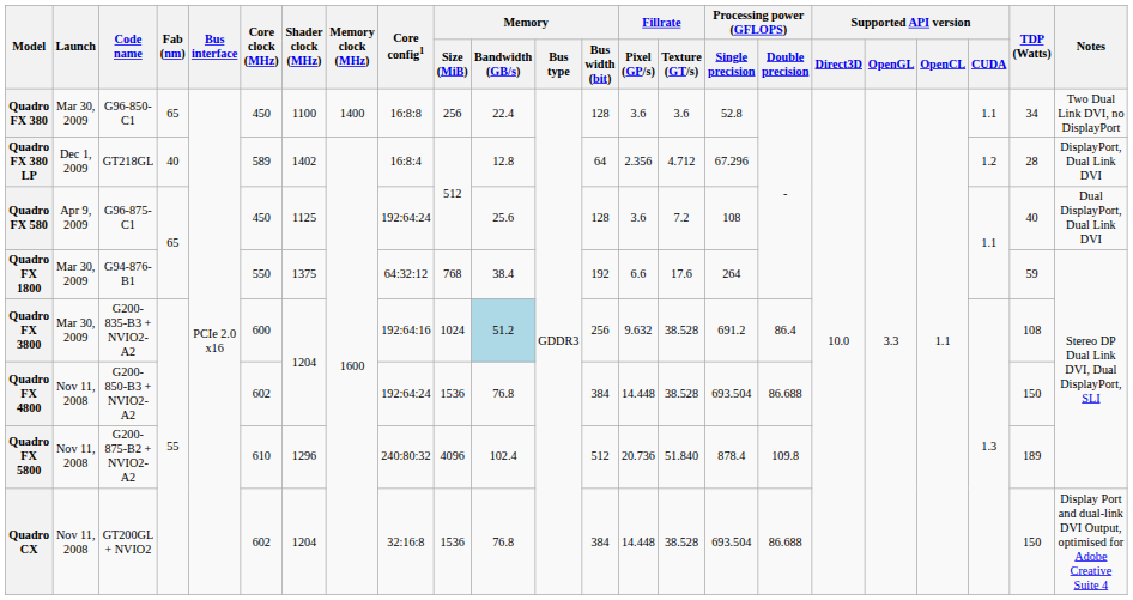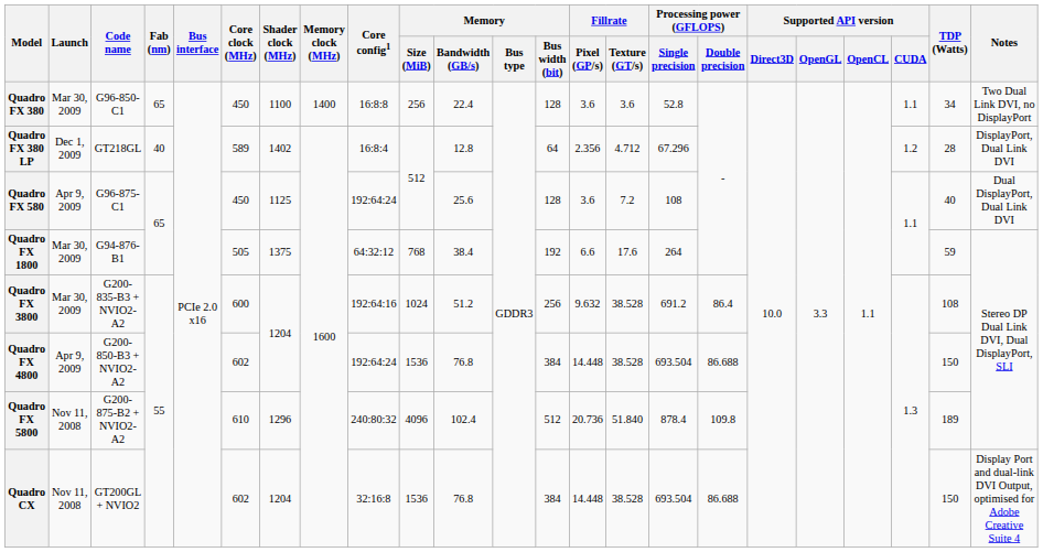Quadro FX 1800 | Core clock (MHz): 550 -> 505
Quadro FX 3800 | Memory / Bandwidth (GB/s): lightblue background -> no background
Quadro FX 4800 | Launch: Nov 11, 2008 -> Apr 9, 2009
